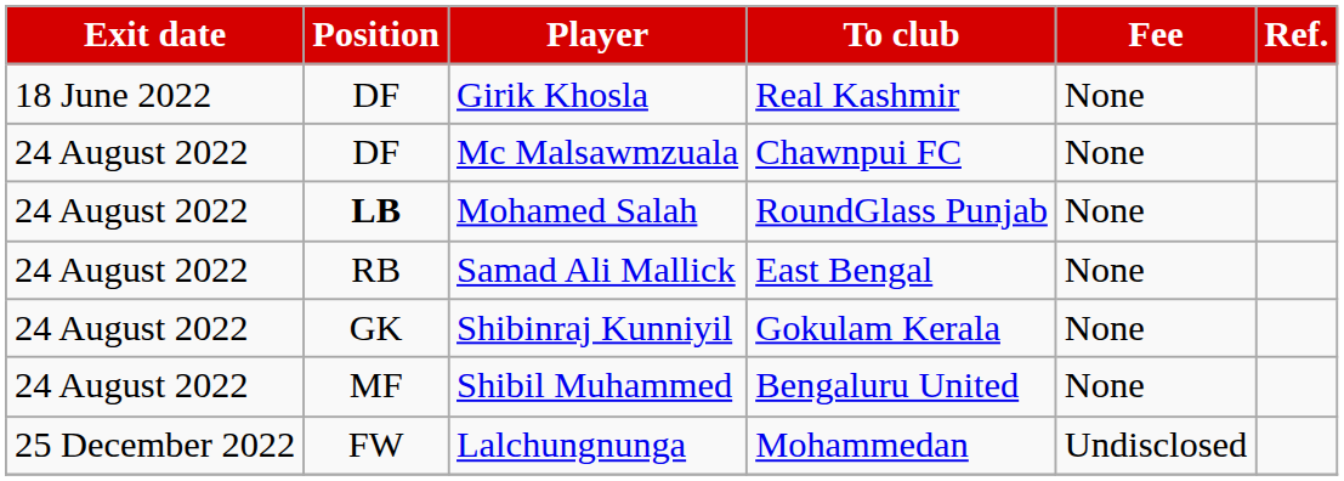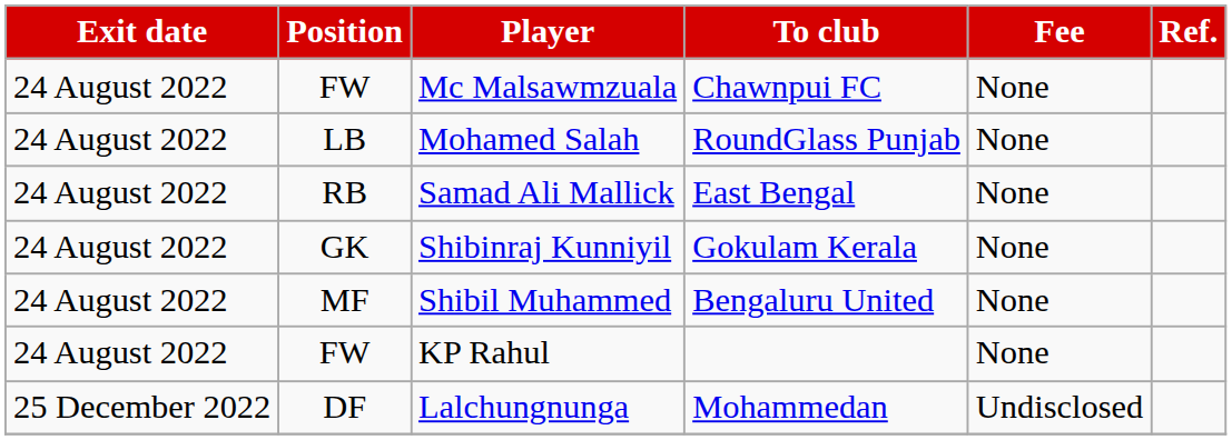- row: 18 June 2022 | DF | Girik Khosla | Real Kashmir | None
Mc Malsawmzuala | Position: DF -> FW
Mohamed Salah | Position: bold -> normal
+ row: 24 August 2022 | FW | KP Rahul | None
Lalchungnunga | Position: FW -> DF
